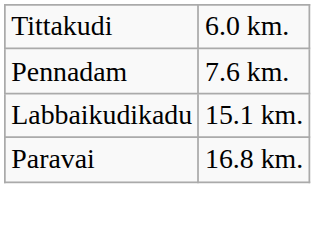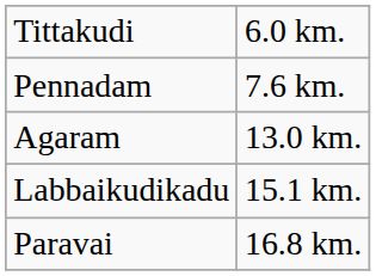+ row: Agaram | 13.0 km.
